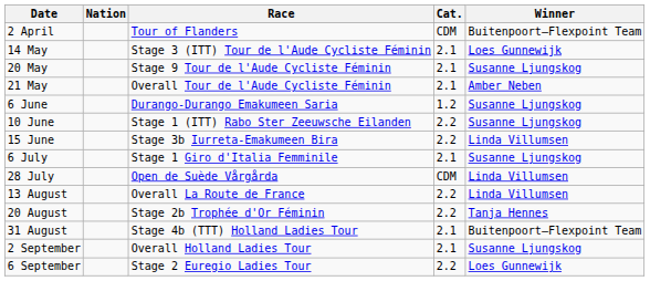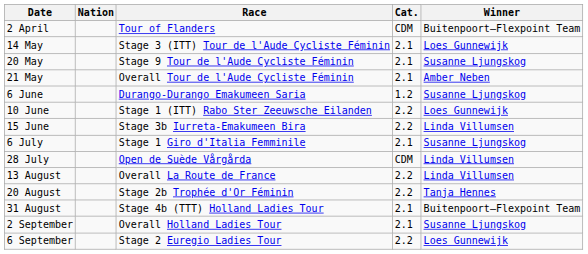10 June | Winner: Susanne Ljungskog -> Loes Gunnewijk
